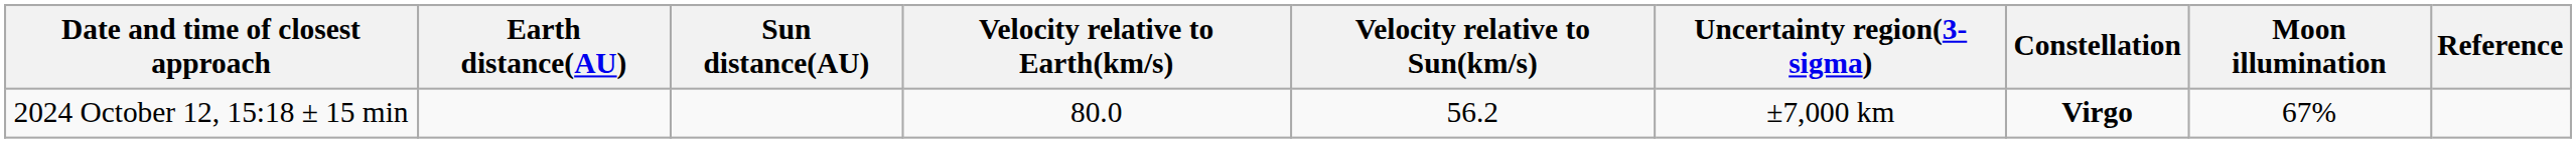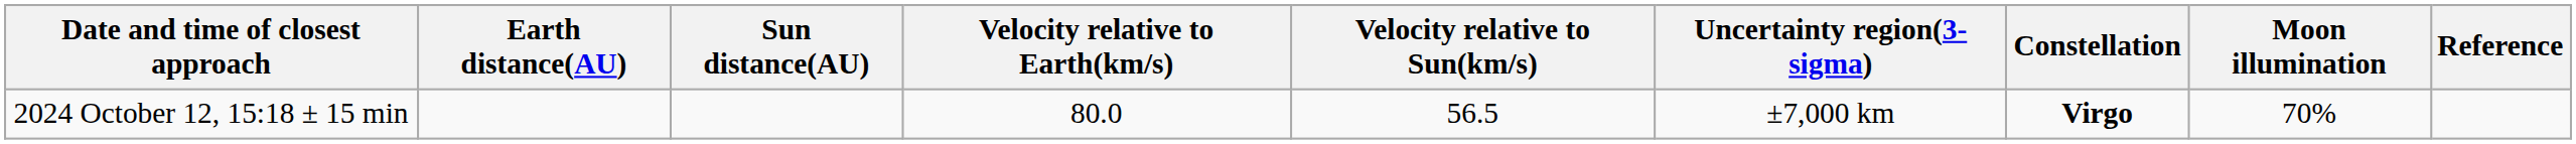2024 October 12, 15:18 ± 15 min | Velocity relative to Sun(km/s): 56.2 -> 56.5
2024 October 12, 15:18 ± 15 min | Moon illumination: 67% -> 70%
